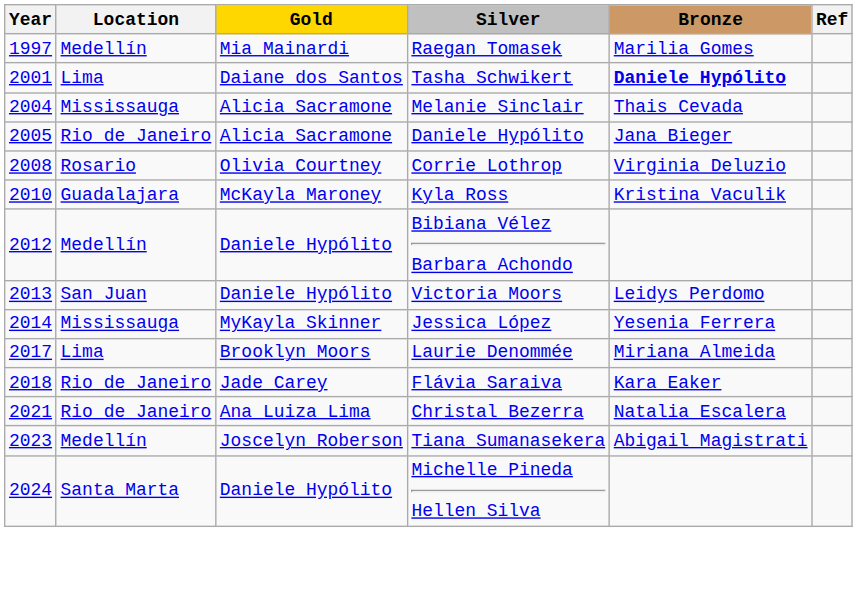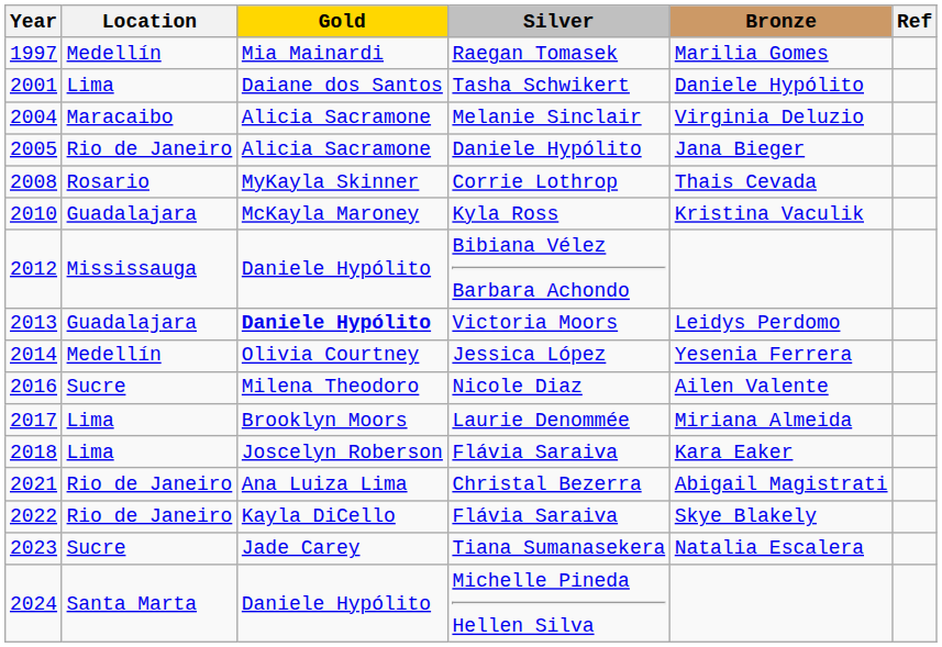Tasha Schwikert | Bronze: bold -> normal
Melanie Sinclair | Location: Mississauga -> Maracaibo
Melanie Sinclair | Bronze: Thais Cevada -> Virginia Deluzio
Corrie Lothrop | Gold: Olivia Courtney -> MyKayla Skinner
Corrie Lothrop | Bronze: Virginia Deluzio -> Thais Cevada
Bibiana Vélez Barbara Achondo | Location: Medellín -> Mississauga
Victoria Moors | Location: San Juan -> Guadalajara
Victoria Moors | Gold: normal -> bold
Jessica López | Location: Mississauga -> Medellín
Jessica López | Gold: MyKayla Skinner -> Olivia Courtney
+ row: 2016 | Sucre | Milena Theodoro | Nicole Diaz | Ailen Valente
2018 / Flávia Saraiva | Location: Rio de Janeiro -> Lima
2018 / Flávia Saraiva | Gold: Jade Carey -> Joscelyn Roberson
Christal Bezerra | Bronze: Natalia Escalera -> Abigail Magistrati
+ row: 2022 | Rio de Janeiro | Kayla DiCello | Flávia Saraiva | Skye Blakely
Tiana Sumanasekera | Location: Medellín -> Sucre
Tiana Sumanasekera | Gold: Joscelyn Roberson -> Jade Carey
Tiana Sumanasekera | Bronze: Abigail Magistrati -> Natalia Escalera
